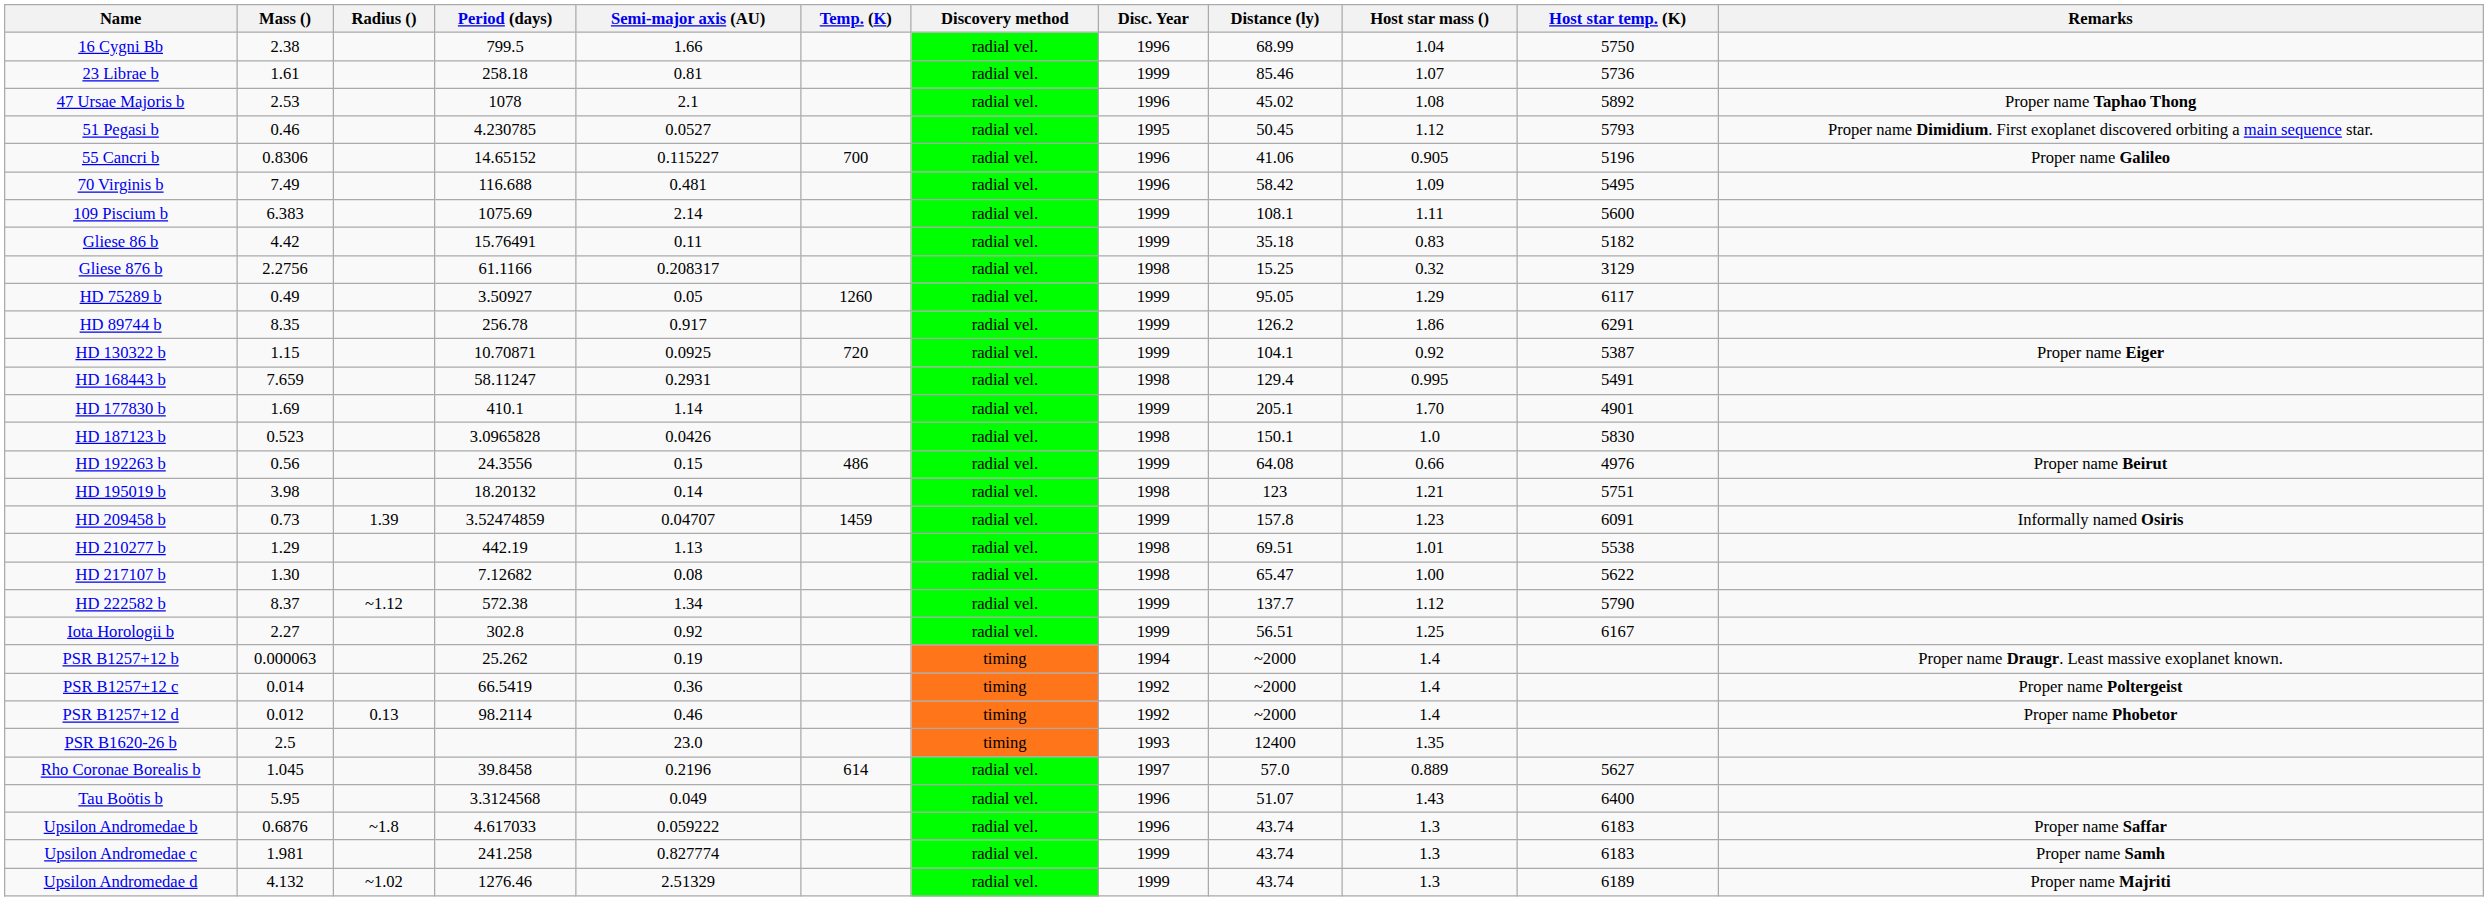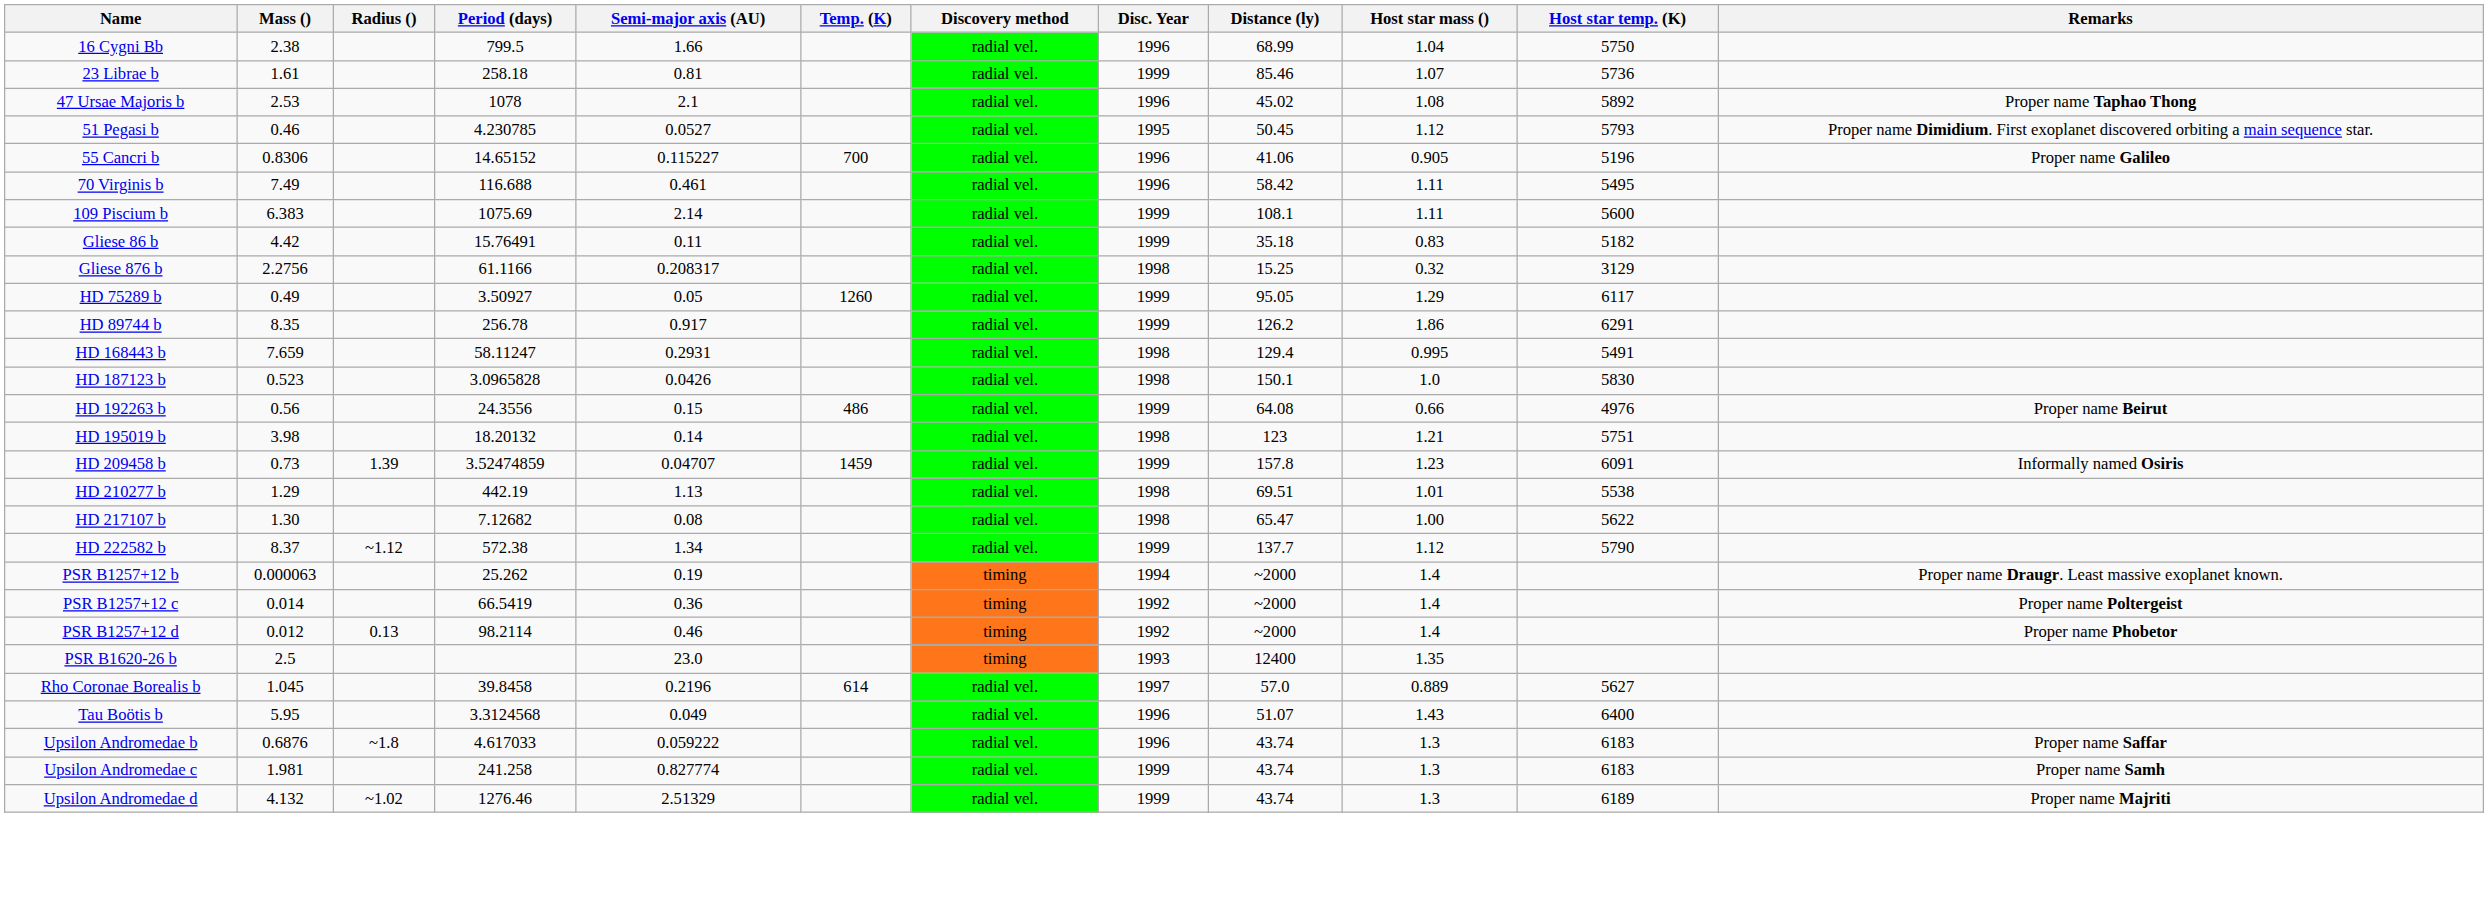70 Virginis b | Semi-major axis (AU): 0.481 -> 0.461
70 Virginis b | Host star mass (): 1.09 -> 1.11
- row: HD 130322 b | 1.15 | 10.70871 | 0.0925 | 720 | radial vel. | 1999 | 104.1 | 0.92 | 5387 | Proper name Eiger
- row: HD 177830 b | 1.69 | 410.1 | 1.14 | radial vel. | 1999 | 205.1 | 1.70 | 4901
- row: Iota Horologii b | 2.27 | 302.8 | 0.92 | radial vel. | 1999 | 56.51 | 1.25 | 6167
